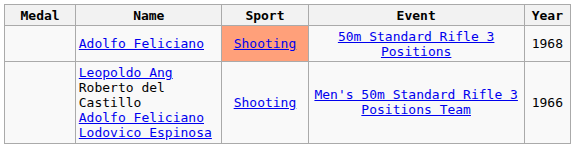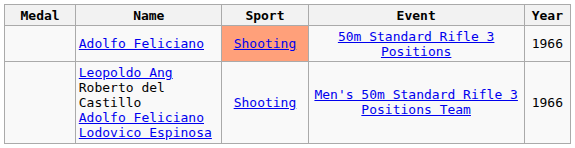Adolfo Feliciano | Year: 1968 -> 1966
